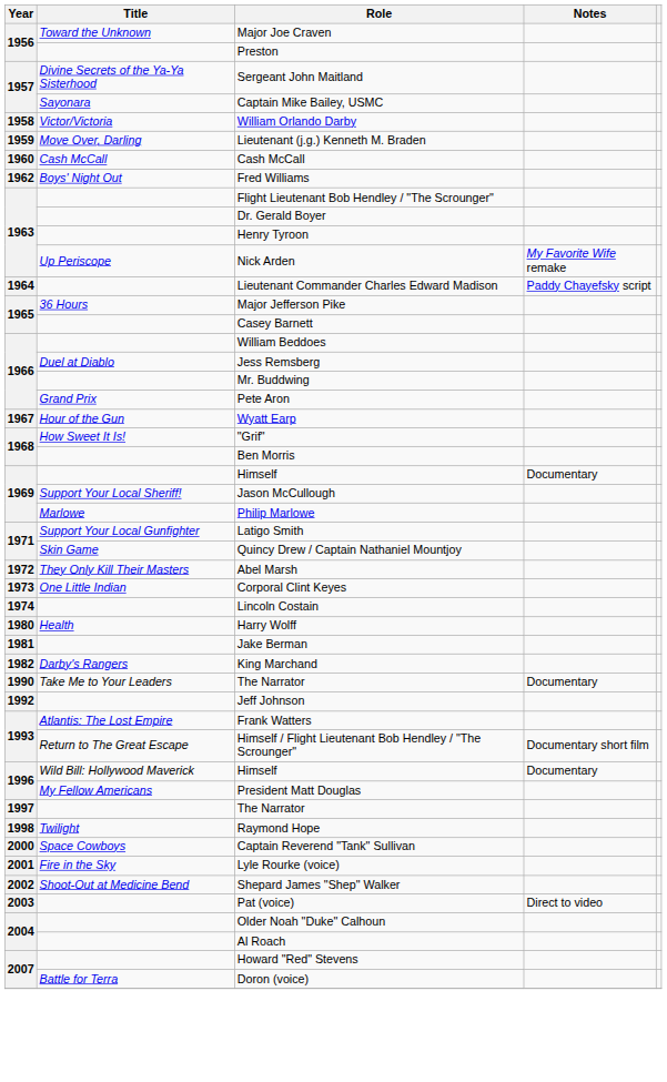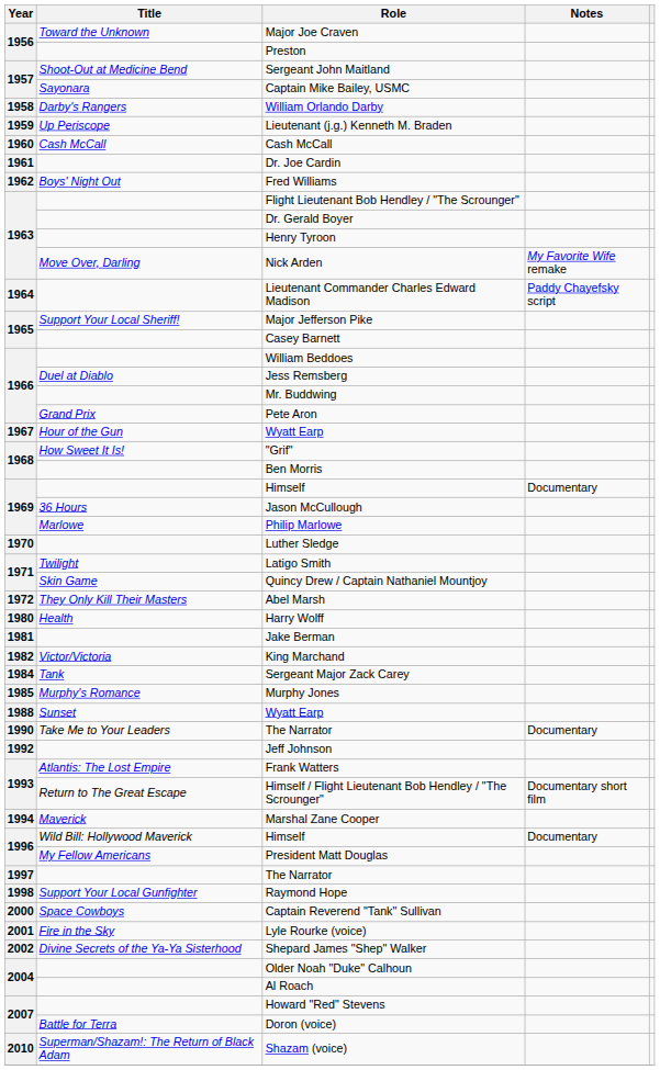Sergeant John Maitland | Title: Divine Secrets of the Ya-Ya Sisterhood -> Shoot-Out at Medicine Bend
William Orlando Darby | Title: Victor/Victoria -> Darby's Rangers
Lieutenant (j.g.) Kenneth M. Braden | Title: Move Over, Darling -> Up Periscope
+ row: 1961 | Dr. Joe Cardin
Nick Arden | Title: Up Periscope -> Move Over, Darling
Major Jefferson Pike | Title: 36 Hours -> Support Your Local Sheriff!
Jason McCullough | Title: Support Your Local Sheriff! -> 36 Hours
+ row: 1970 | Luther Sledge
Latigo Smith | Title: Support Your Local Gunfighter -> Twilight
- row: 1973 | One Little Indian | Corporal Clint Keyes
- row: 1974 | Lincoln Costain
King Marchand | Title: Darby's Rangers -> Victor/Victoria
+ row: 1984 | Tank | Sergeant Major Zack Carey
+ row: 1985 | Murphy's Romance | Murphy Jones
+ row: 1988 | Sunset | Wyatt Earp
+ row: 1994 | Maverick | Marshal Zane Cooper
Raymond Hope | Title: Twilight -> Support Your Local Gunfighter
Shepard James "Shep" Walker | Title: Shoot-Out at Medicine Bend -> Divine Secrets of the Ya-Ya Sisterhood
- row: 2003 | Pat (voice) | Direct to video
+ row: 2010 | Superman/Shazam!: The Return of Black Adam | Shazam (voice)
